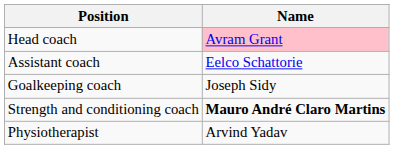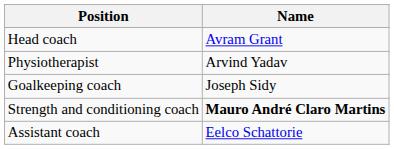Head coach | Name: pink background -> no background
rows swapped: Assistant coach <-> Physiotherapist
